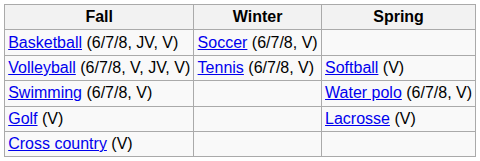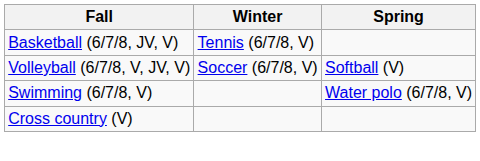Basketball (6/7/8, JV, V) | Winter: Soccer (6/7/8, V) -> Tennis (6/7/8, V)
Volleyball (6/7/8, V, JV, V) | Winter: Tennis (6/7/8, V) -> Soccer (6/7/8, V)
- row: Golf (V) | Lacrosse (V)
